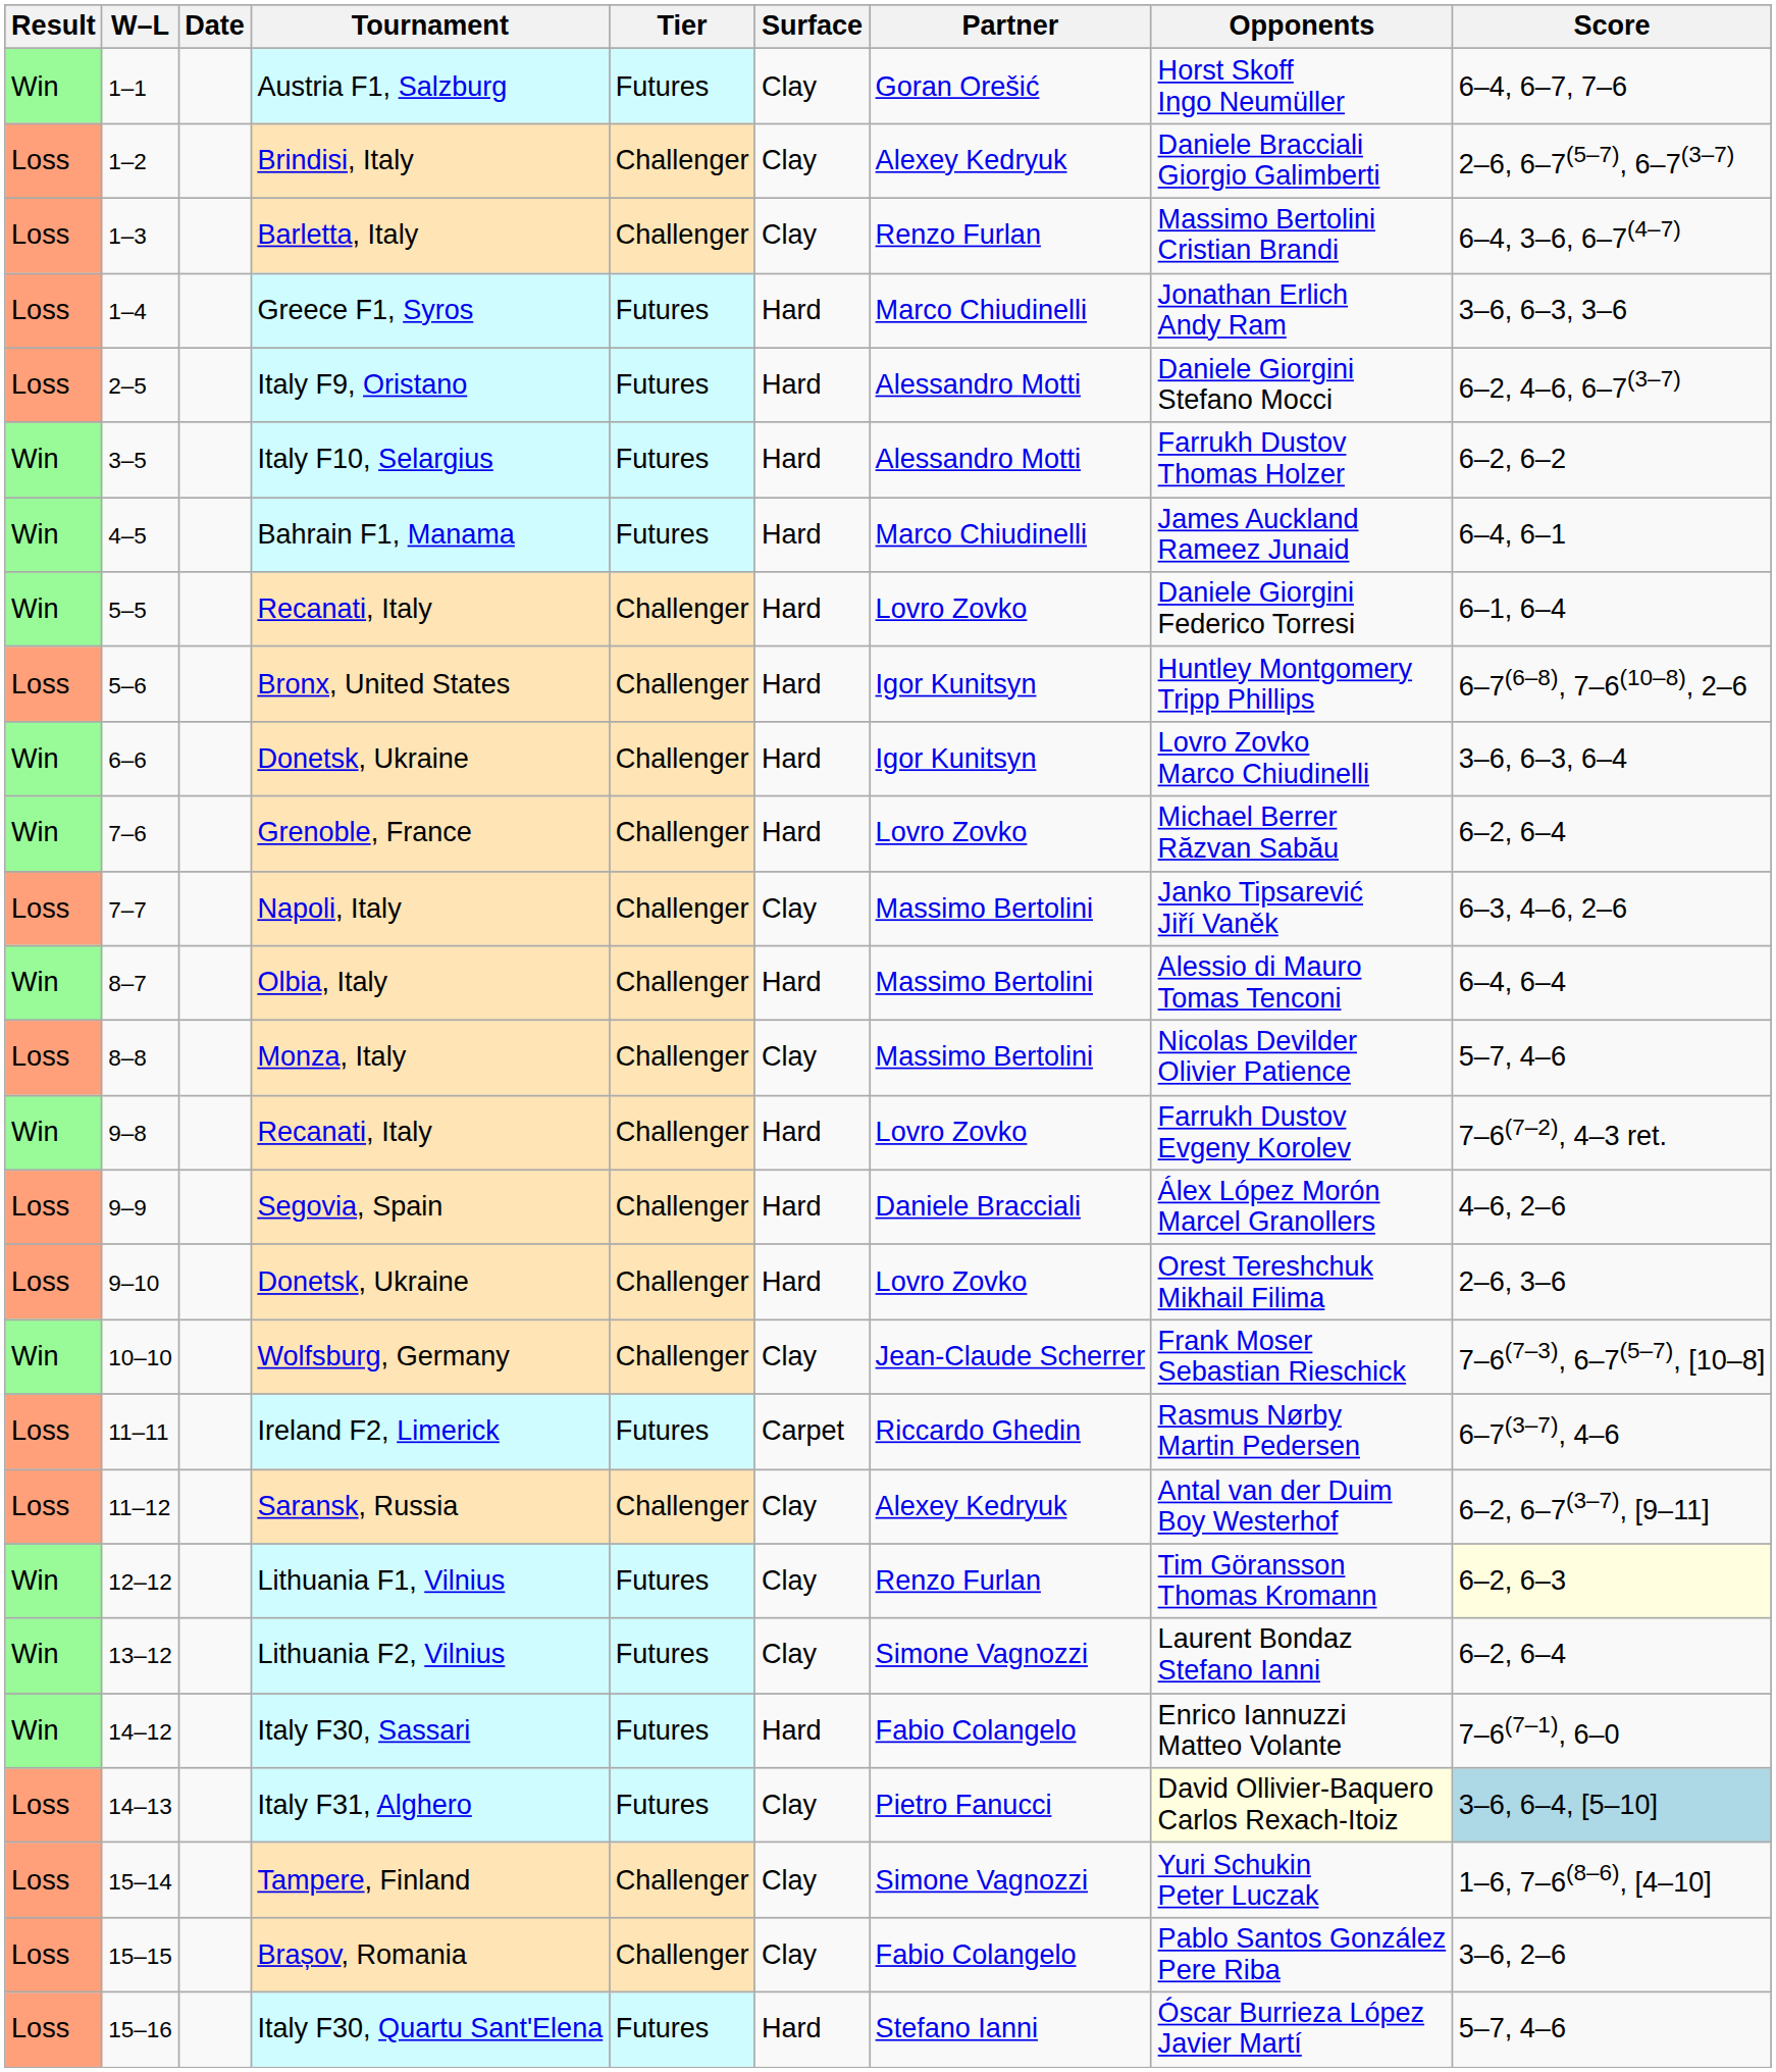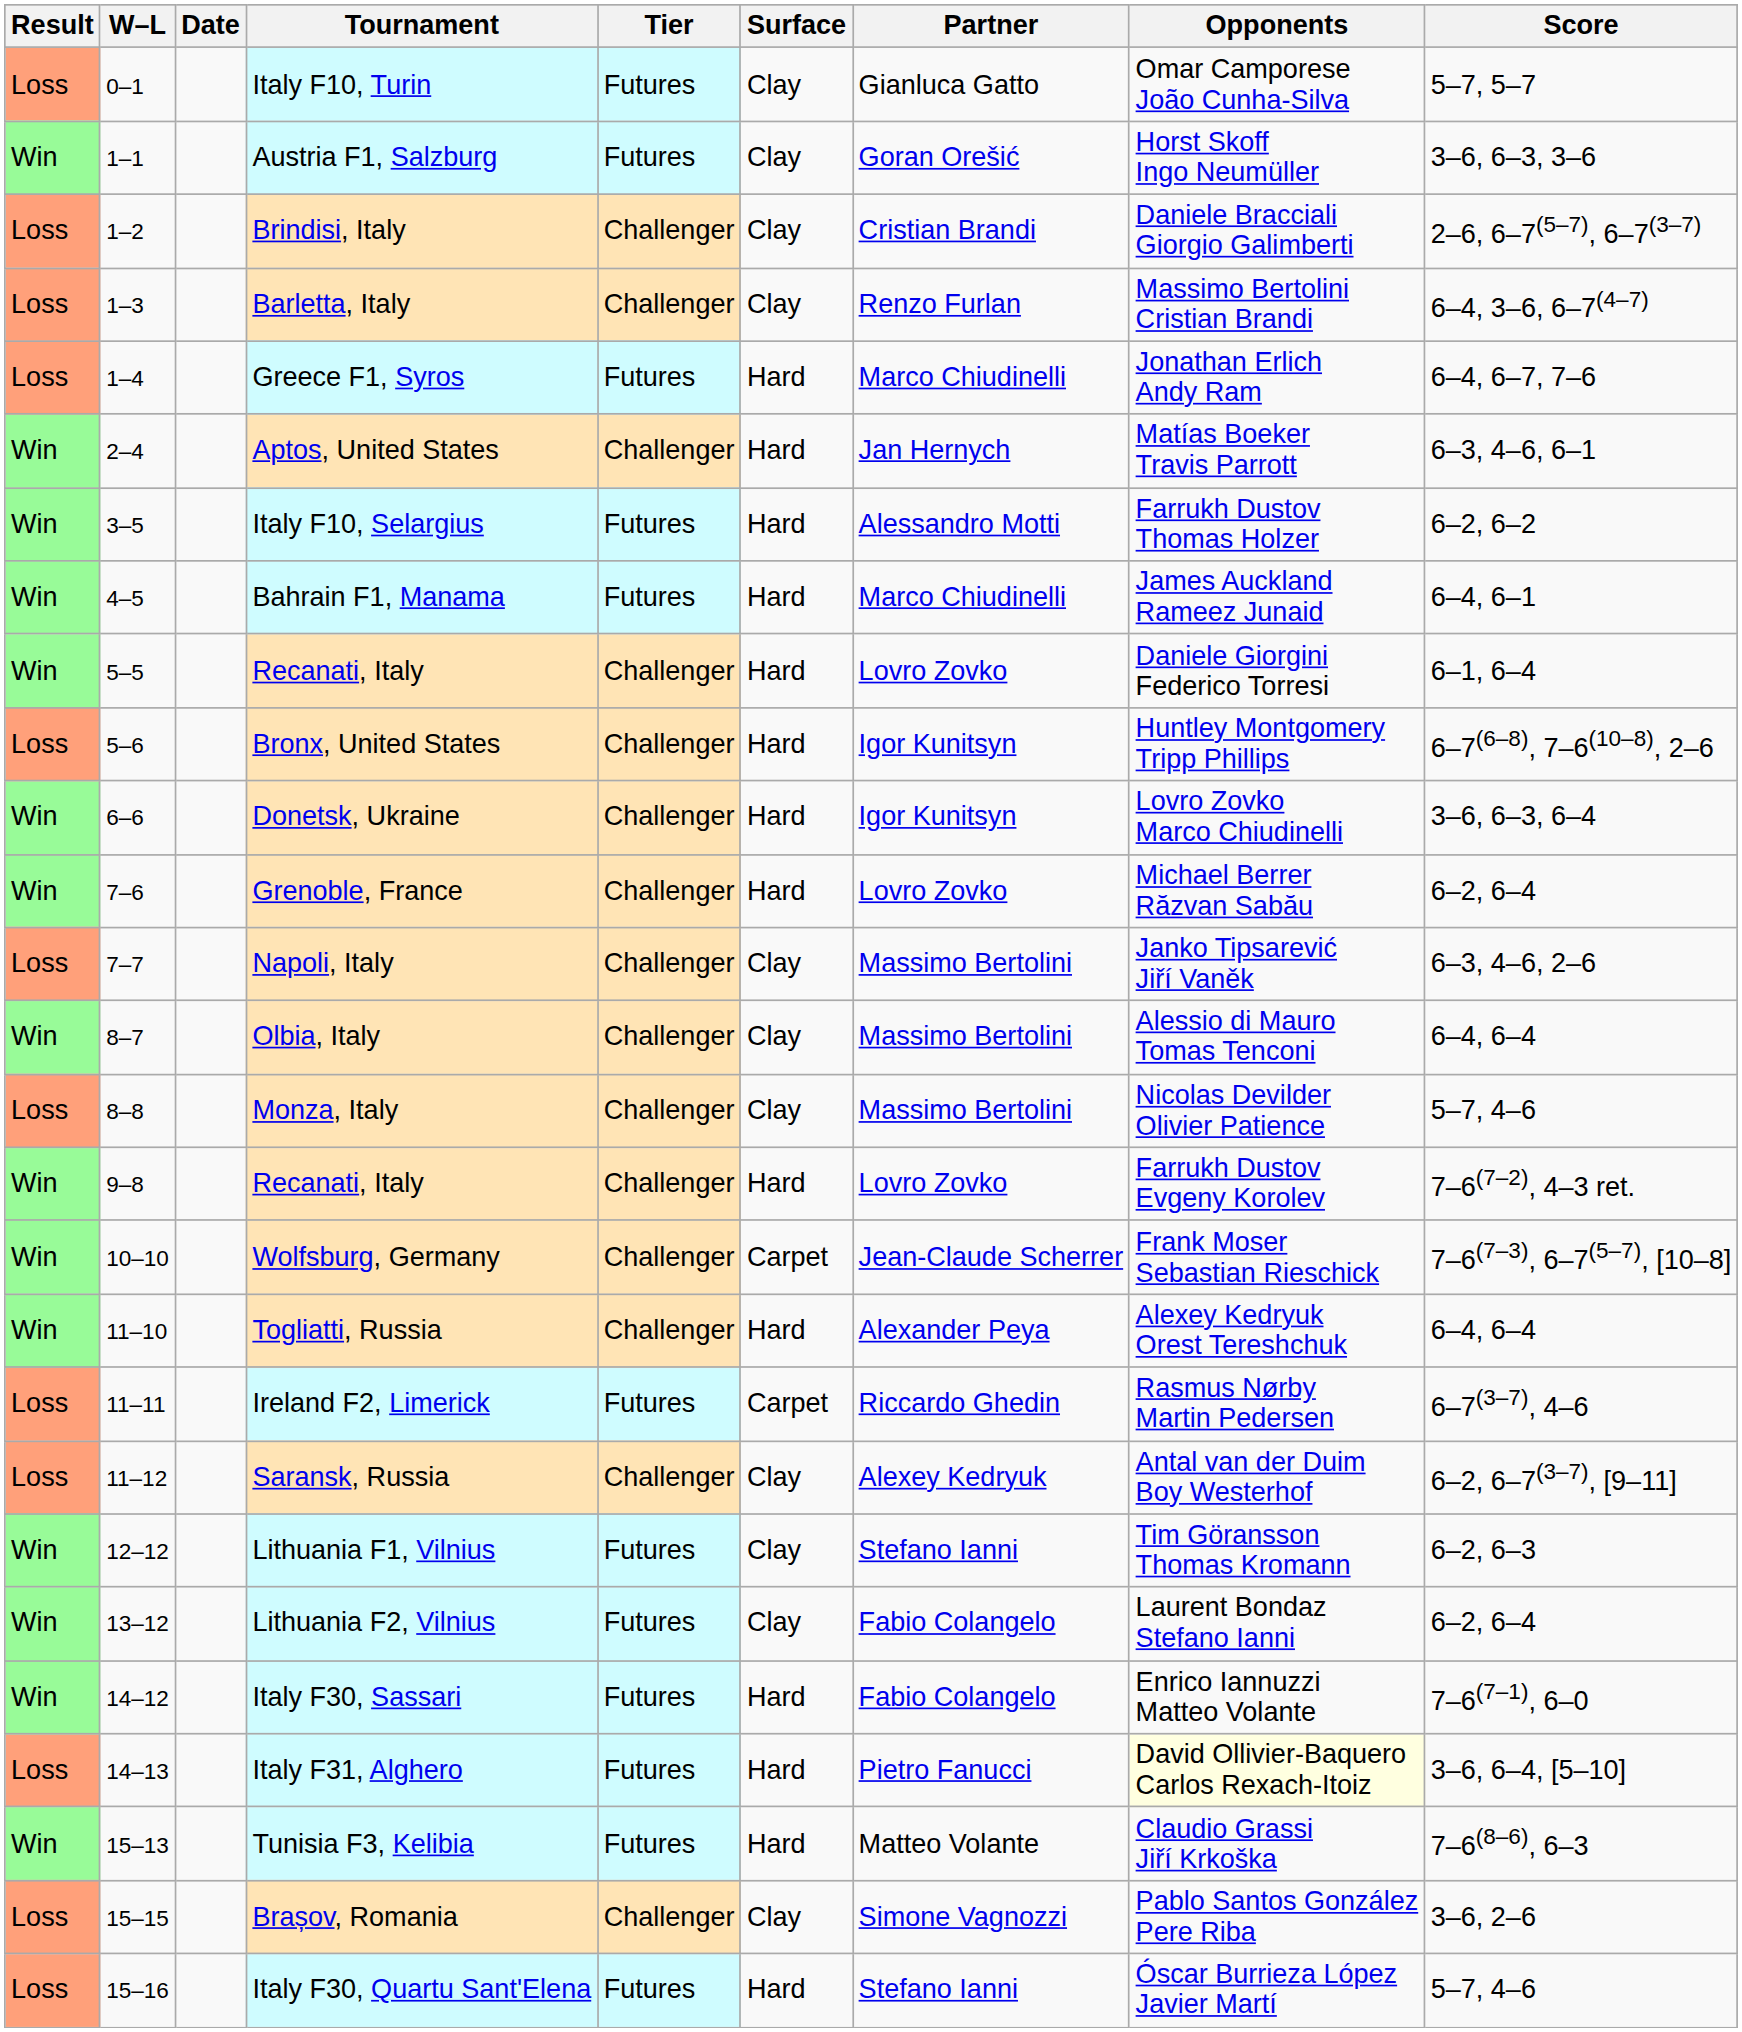+ row: Loss | 0–1 | Italy F10, Turin | Futures | Clay | Gianluca Gatto | Omar Camporese João Cunha-Silva | 5–7, 5–7
Austria F1, Salzburg | Score: 6–4, 6–7, 7–6 -> 3–6, 6–3, 3–6
Brindisi, Italy | Partner: Alexey Kedryuk -> Cristian Brandi
Greece F1, Syros | Score: 3–6, 6–3, 3–6 -> 6–4, 6–7, 7–6
+ row: Win | 2–4 | Aptos, United States | Challenger | Hard | Jan Hernych | Matías Boeker Travis Parrott | 6–3, 4–6, 6–1
- row: Loss | 2–5 | Italy F9, Oristano | Futures | Hard | Alessandro Motti | Daniele Giorgini Stefano Mocci | 6–2, 4–6, 6–7(3–7)
Olbia, Italy | Surface: Hard -> Clay
- row: Loss | 9–9 | Segovia, Spain | Challenger | Hard | Daniele Bracciali | Álex López Morón Marcel Granollers | 4–6, 2–6
- row: Loss | 9–10 | Donetsk, Ukraine | Challenger | Hard | Lovro Zovko | Orest Tereshchuk Mikhail Filima | 2–6, 3–6
Wolfsburg, Germany | Surface: Clay -> Carpet
+ row: Win | 11–10 | Togliatti, Russia | Challenger | Hard | Alexander Peya | Alexey Kedryuk Orest Tereshchuk | 6–4, 6–4
Lithuania F1, Vilnius | Partner: Renzo Furlan -> Stefano Ianni
Lithuania F1, Vilnius | Score: lightyellow background -> no background
Lithuania F2, Vilnius | Partner: Simone Vagnozzi -> Fabio Colangelo
Italy F31, Alghero | Surface: Clay -> Hard
Italy F31, Alghero | Score: lightblue background -> no background
+ row: Win | 15–13 | Tunisia F3, Kelibia | Futures | Hard | Matteo Volante | Claudio Grassi Jiří Krkoška | 7–6(8–6), 6–3
- row: Loss | 15–14 | Tampere, Finland | Challenger | Clay | Simone Vagnozzi | Yuri Schukin Peter Luczak | 1–6, 7–6(8–6), [4–10]
Brașov, Romania | Partner: Fabio Colangelo -> Simone Vagnozzi
